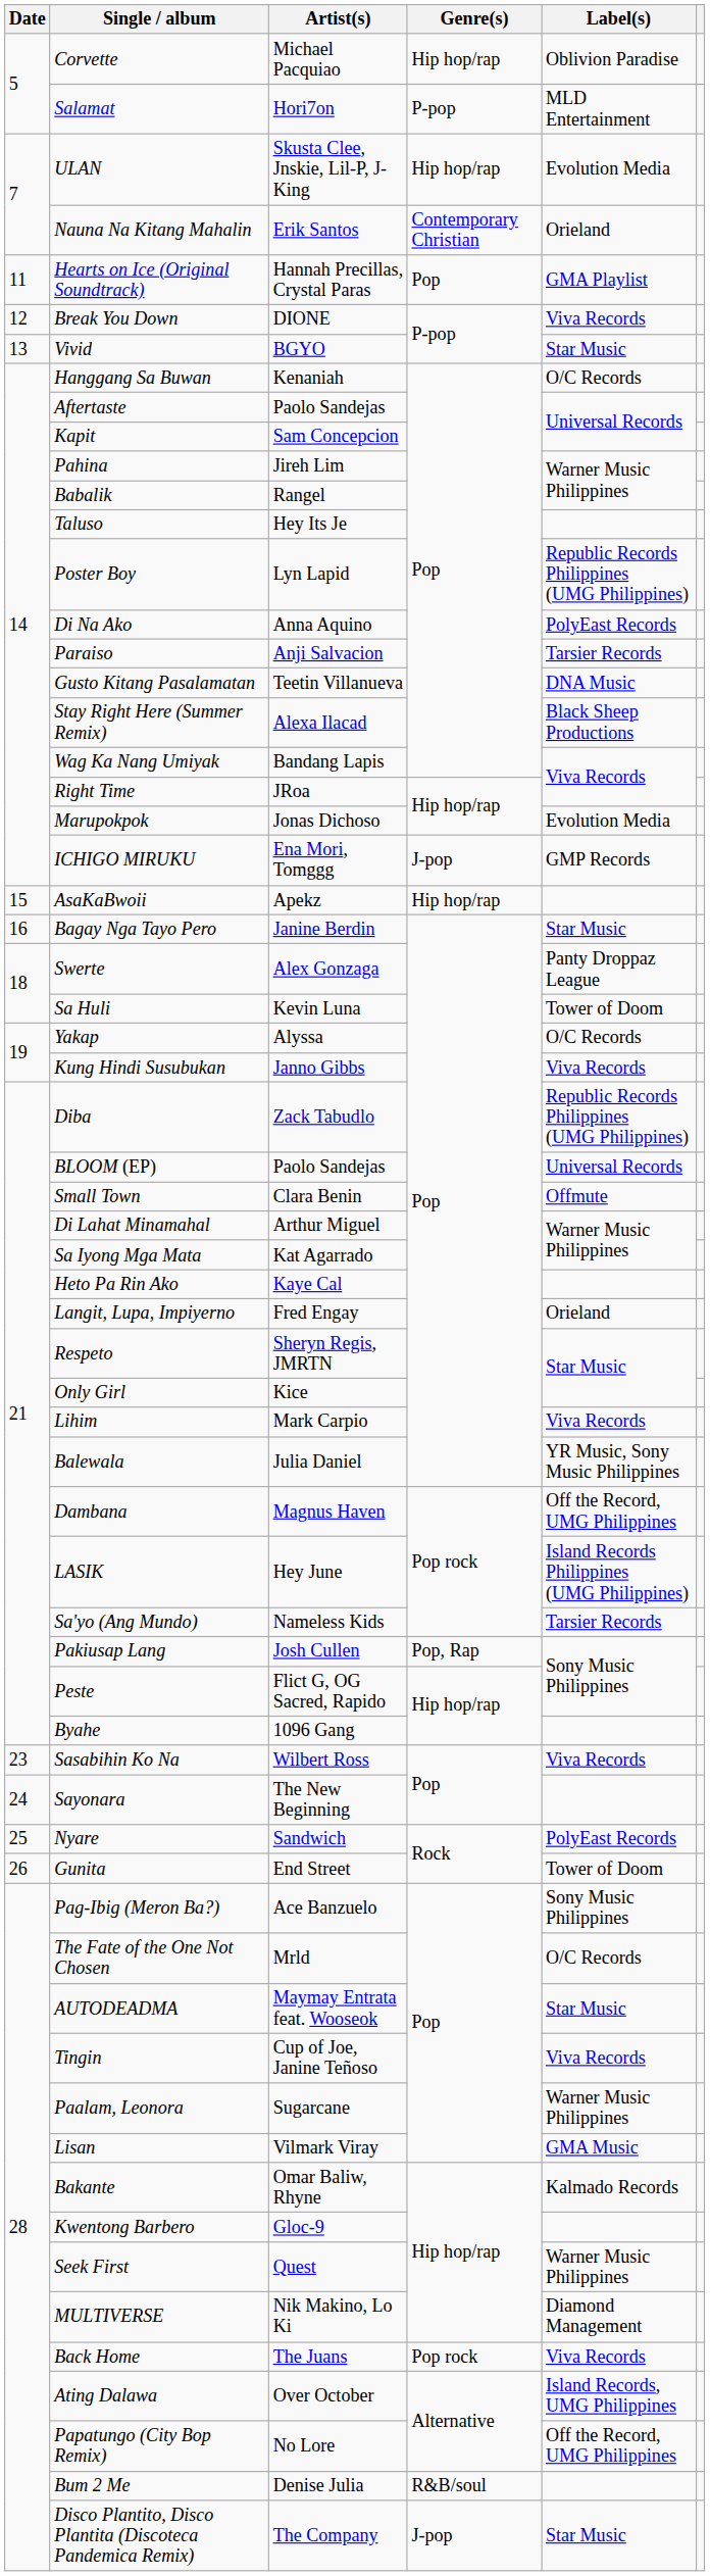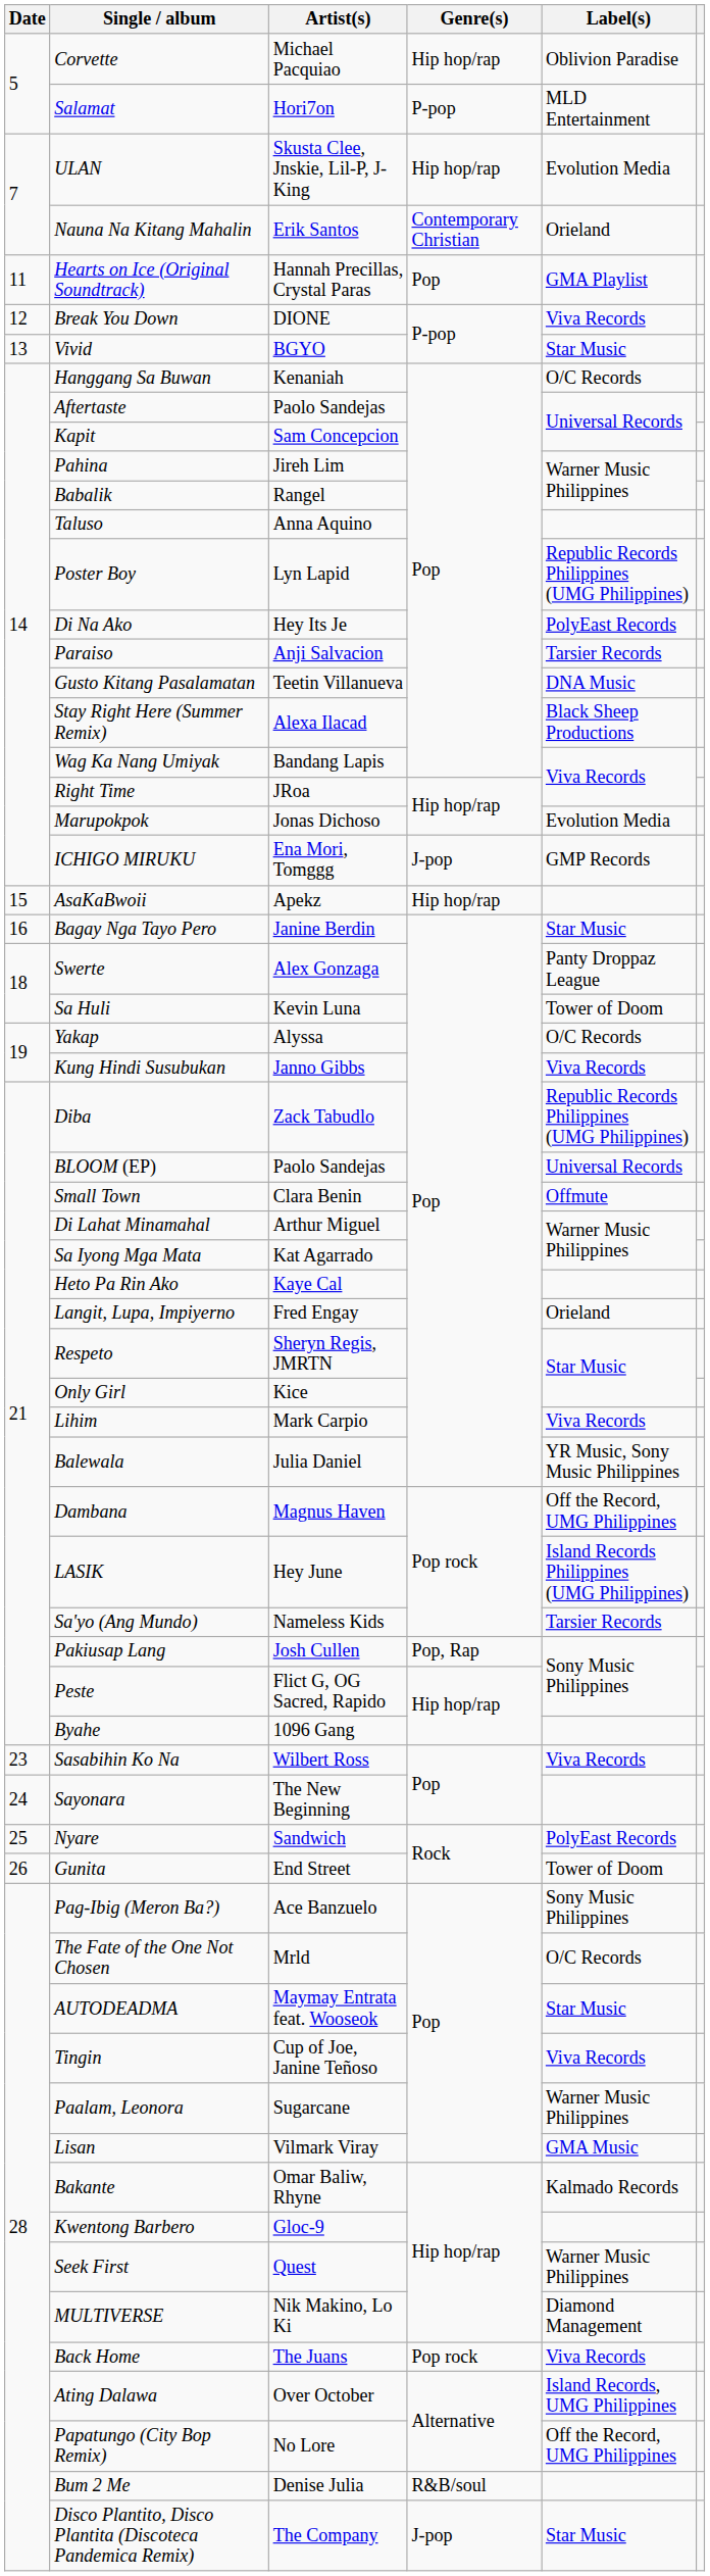Taluso | Artist(s): Hey Its Je -> Anna Aquino
Di Na Ako | Artist(s): Anna Aquino -> Hey Its Je
